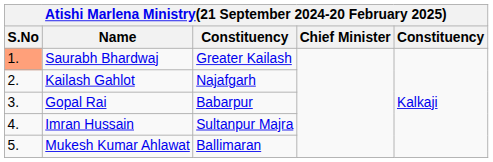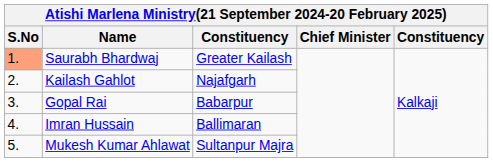Imran Hussain | column 3: Sultanpur Majra -> Ballimaran
Mukesh Kumar Ahlawat | column 3: Ballimaran -> Sultanpur Majra
